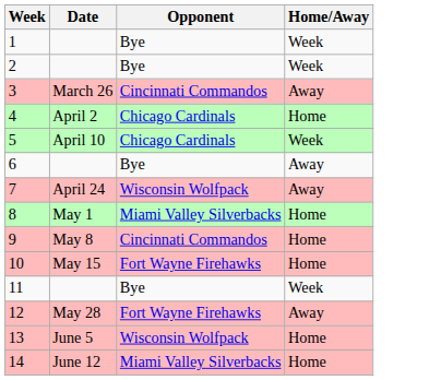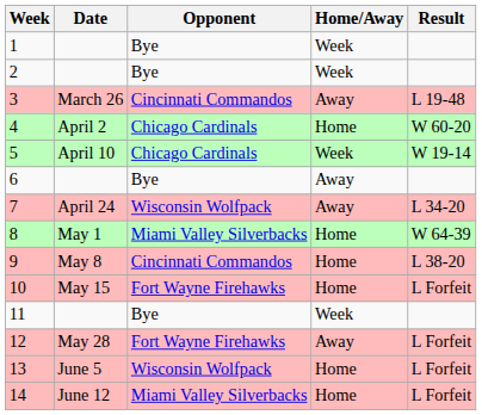+ column: Result | L 19-48 | W 60-20 | W 19-14 | L 34-20 | W 64-39 | L 38-20 | L Forfeit | L Forfeit | L Forfeit | L Forfeit
